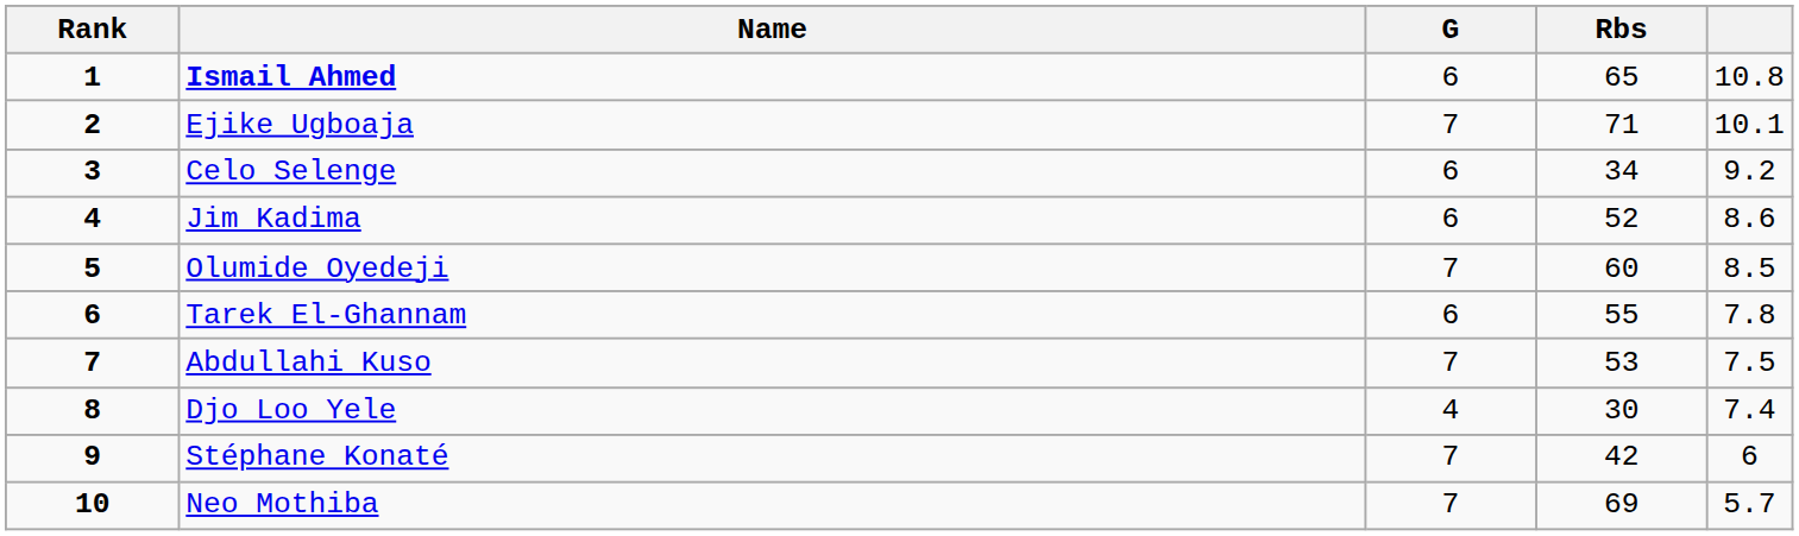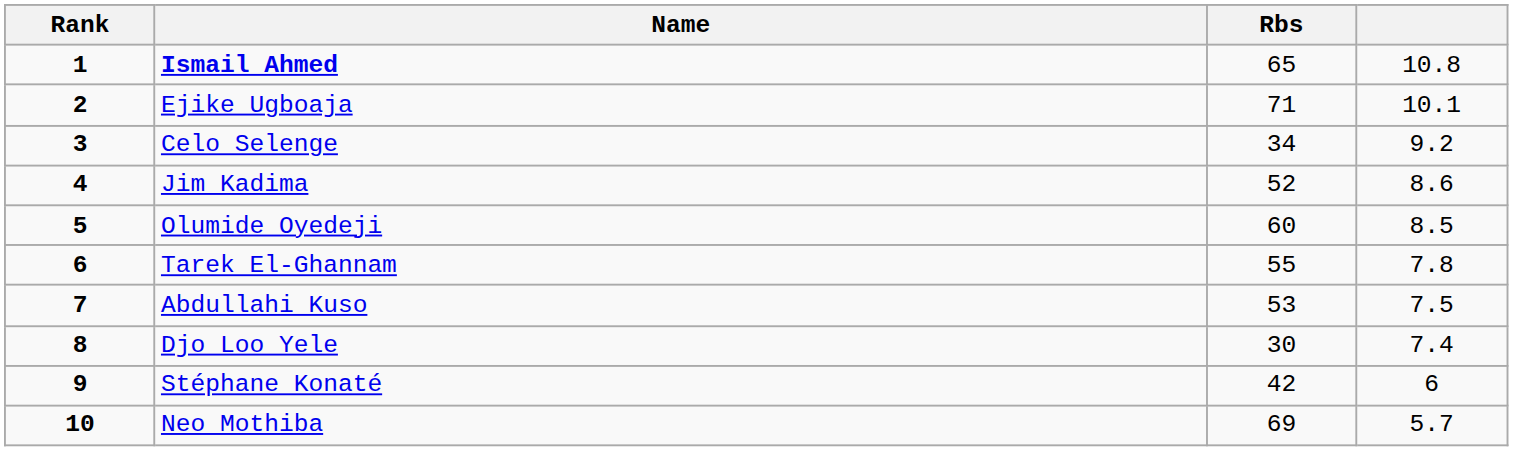- column: G | 6 | 7 | 6 | 6 | 7 | 6 | 7 | 4 | 7 | 7
